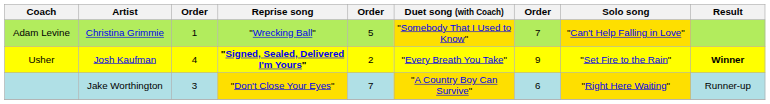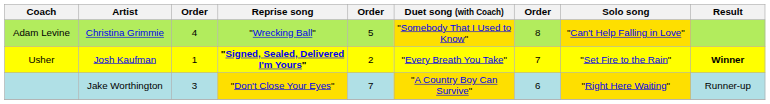Adam Levine | column 3: 1 -> 4
Adam Levine | column 7: 7 -> 8
Usher | column 3: 4 -> 1
Usher | column 7: 9 -> 7
